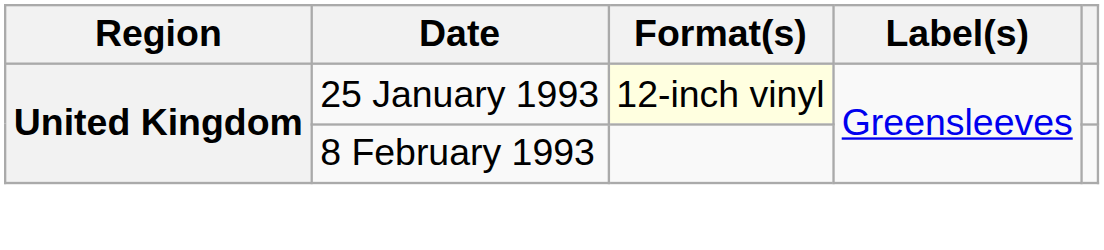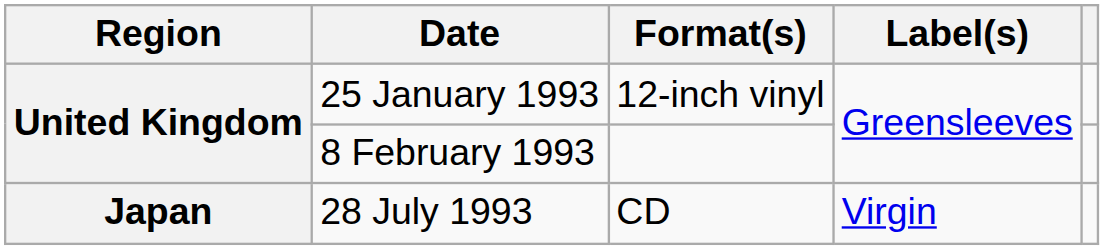25 January 1993 | Format(s): lightyellow background -> no background
+ row: Japan | 28 July 1993 | CD | Virgin
